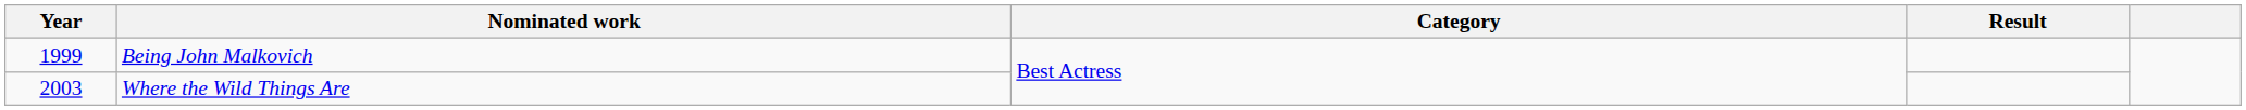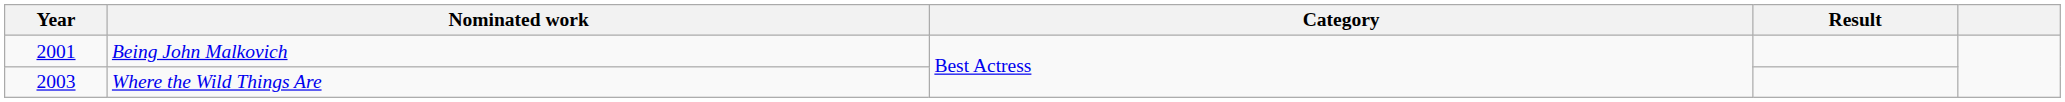Being John Malkovich | Year: 1999 -> 2001
